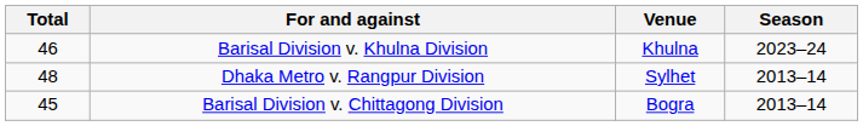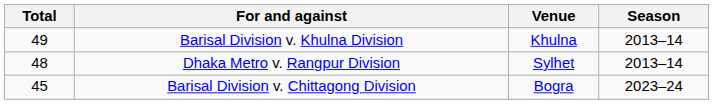Barisal Division v. Khulna Division | Total: 46 -> 49
Barisal Division v. Khulna Division | Season: 2023–24 -> 2013–14
Barisal Division v. Chittagong Division | Season: 2013–14 -> 2023–24
